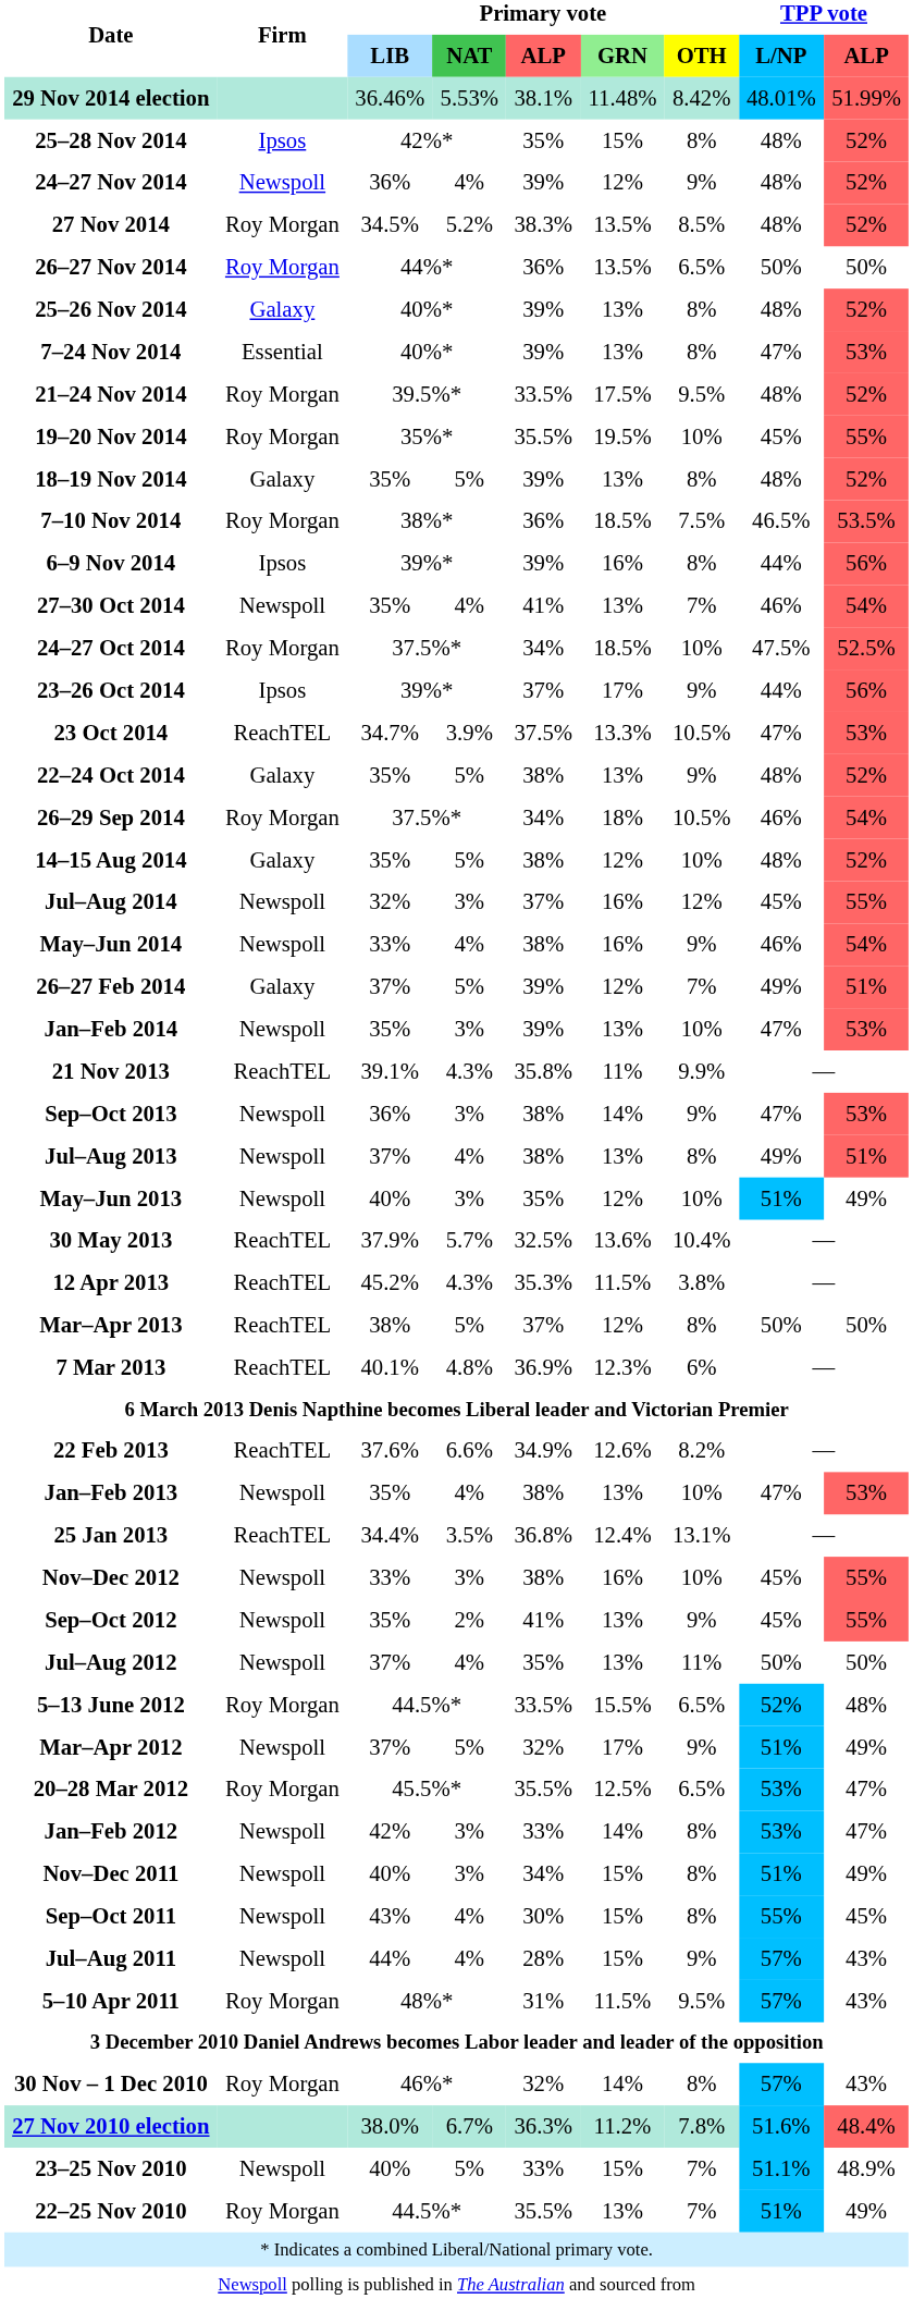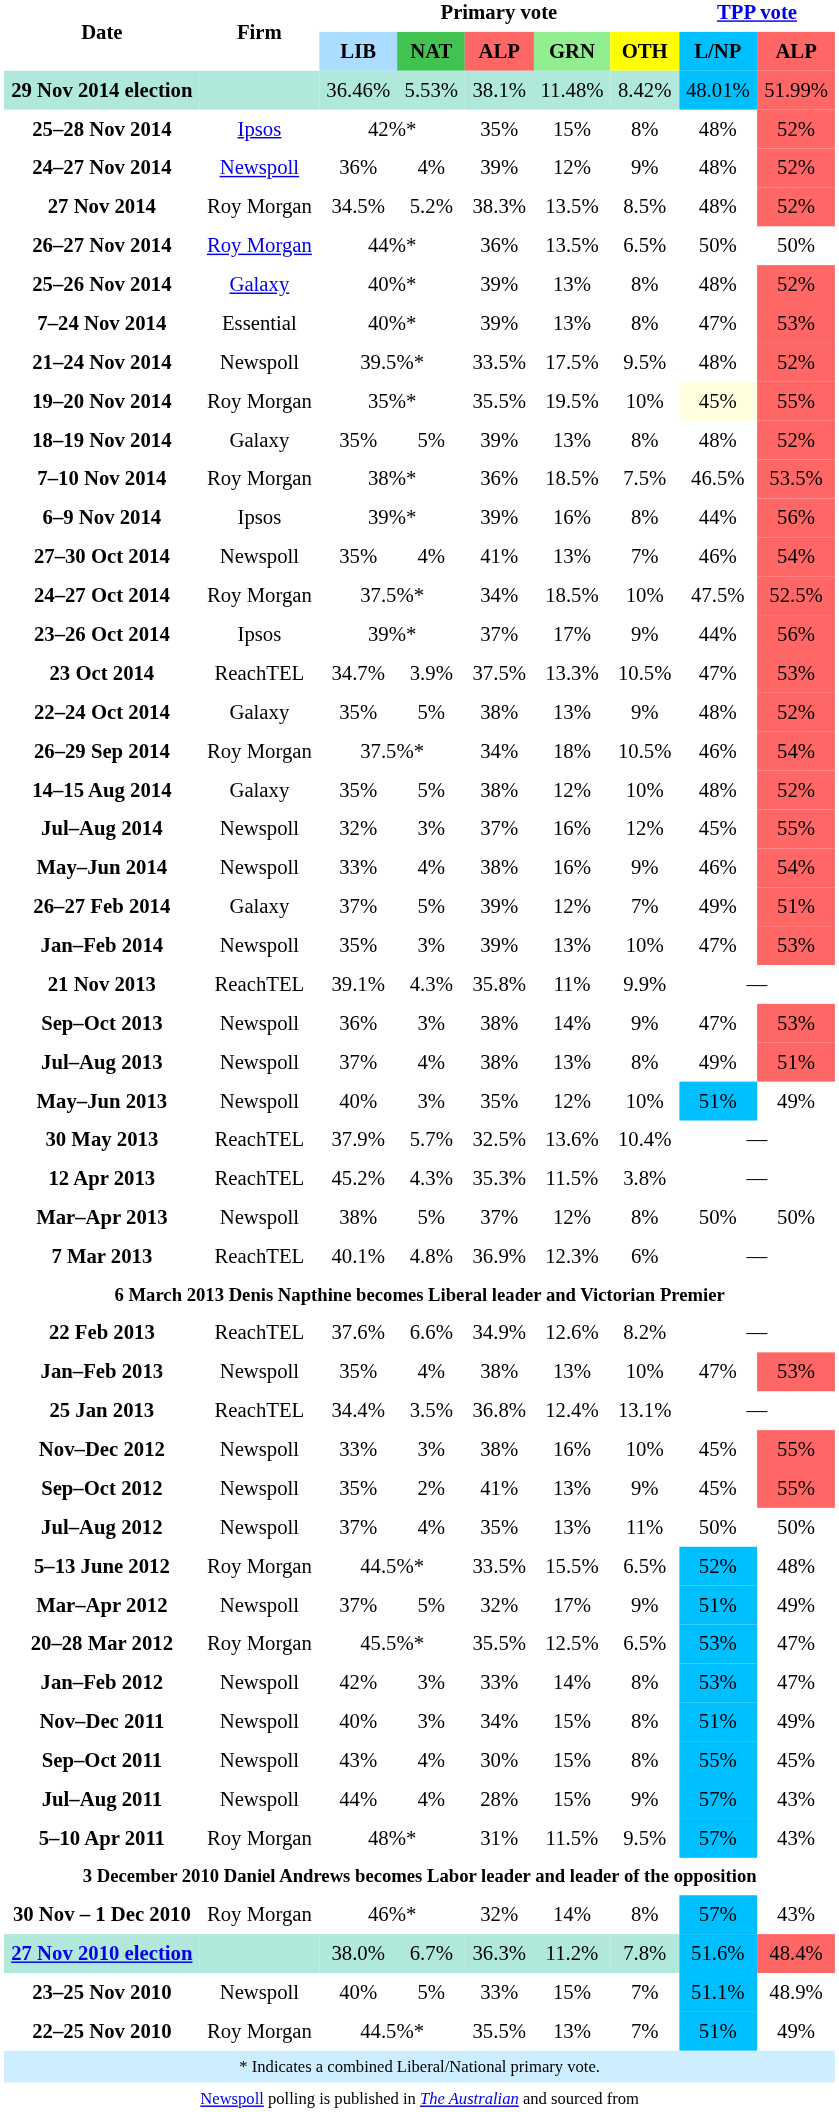21–24 Nov 2014 | Firm: Roy Morgan -> Newspoll
19–20 Nov 2014 | TPP vote / L/NP: no background -> lightyellow background
Mar–Apr 2013 | Firm: ReachTEL -> Newspoll
